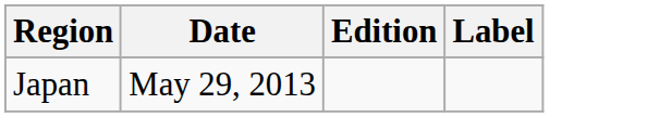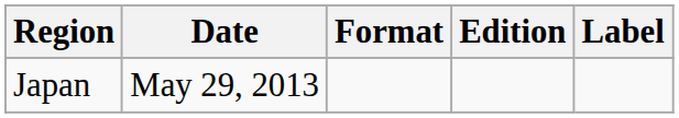+ column: Format
